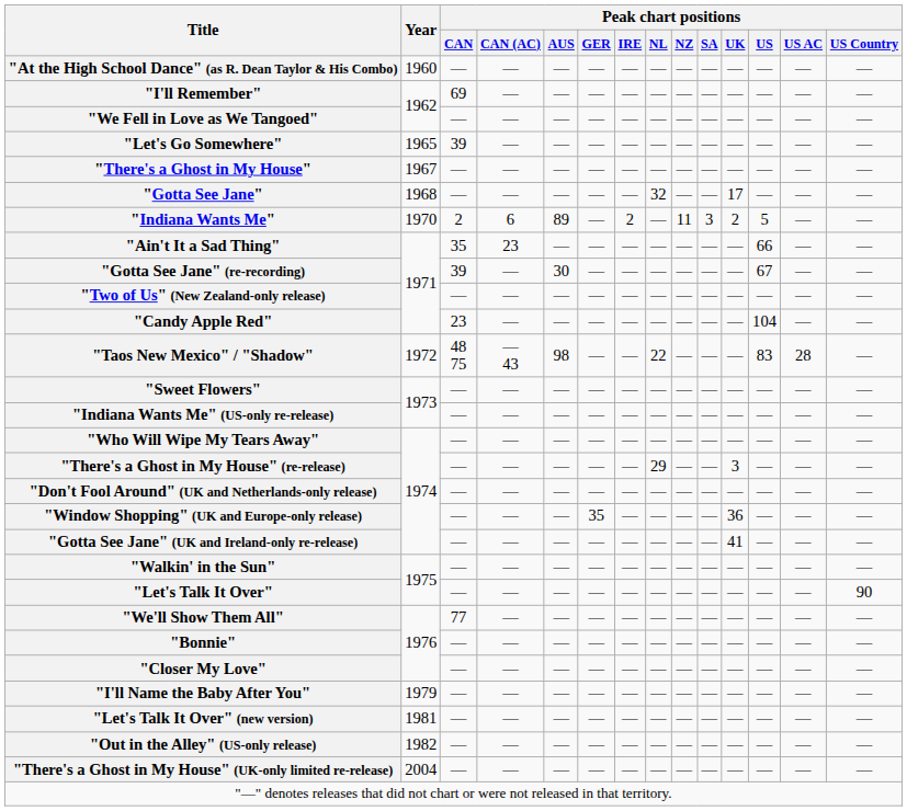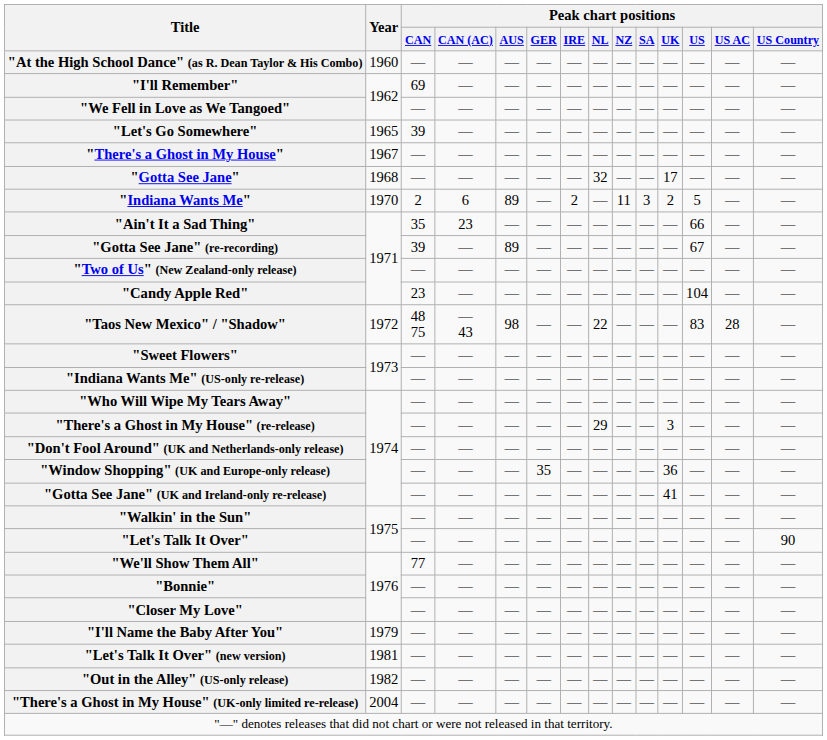"Gotta See Jane" (re-recording) | Peak chart positions / AUS: 30 -> 89
